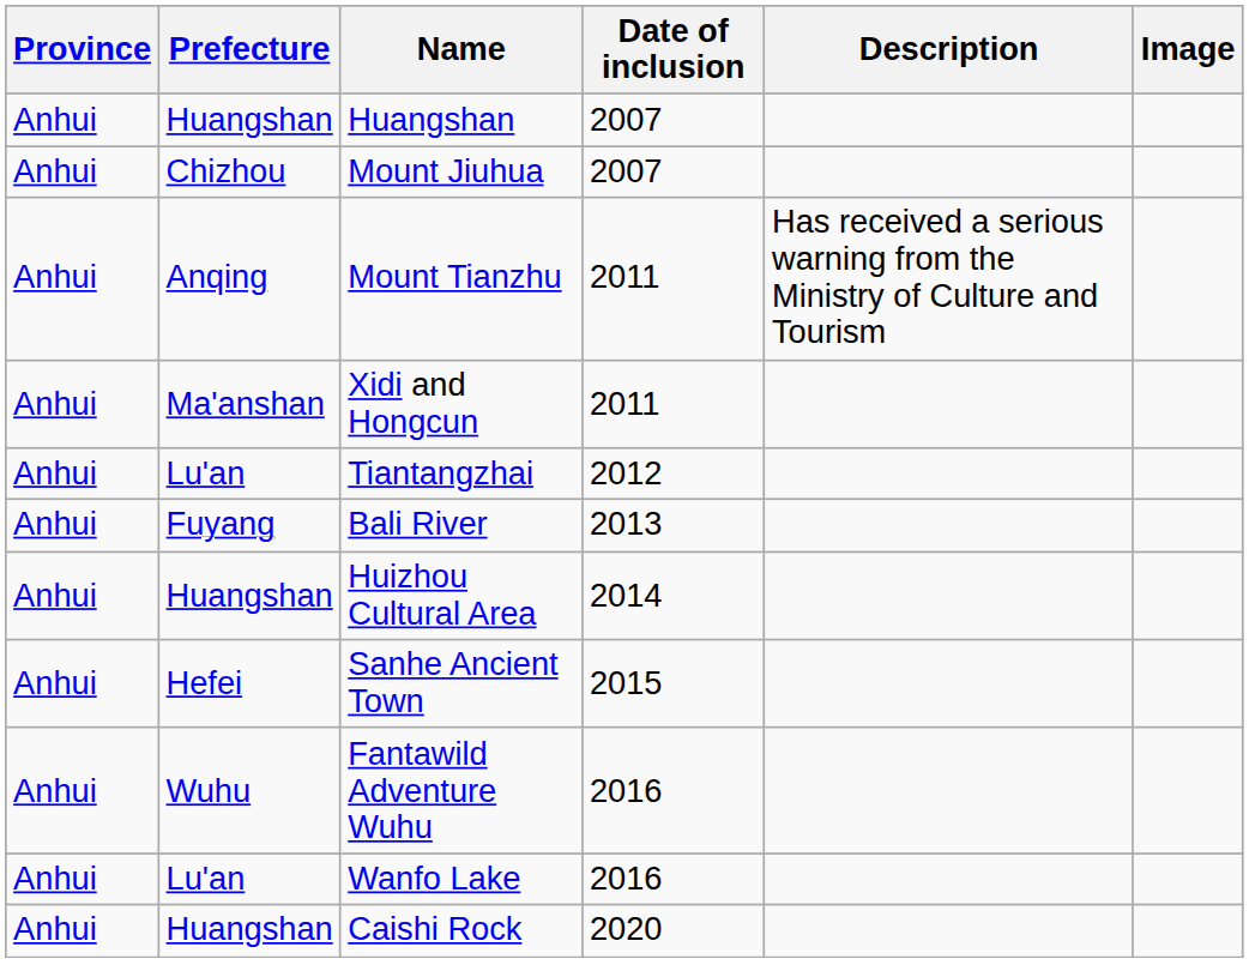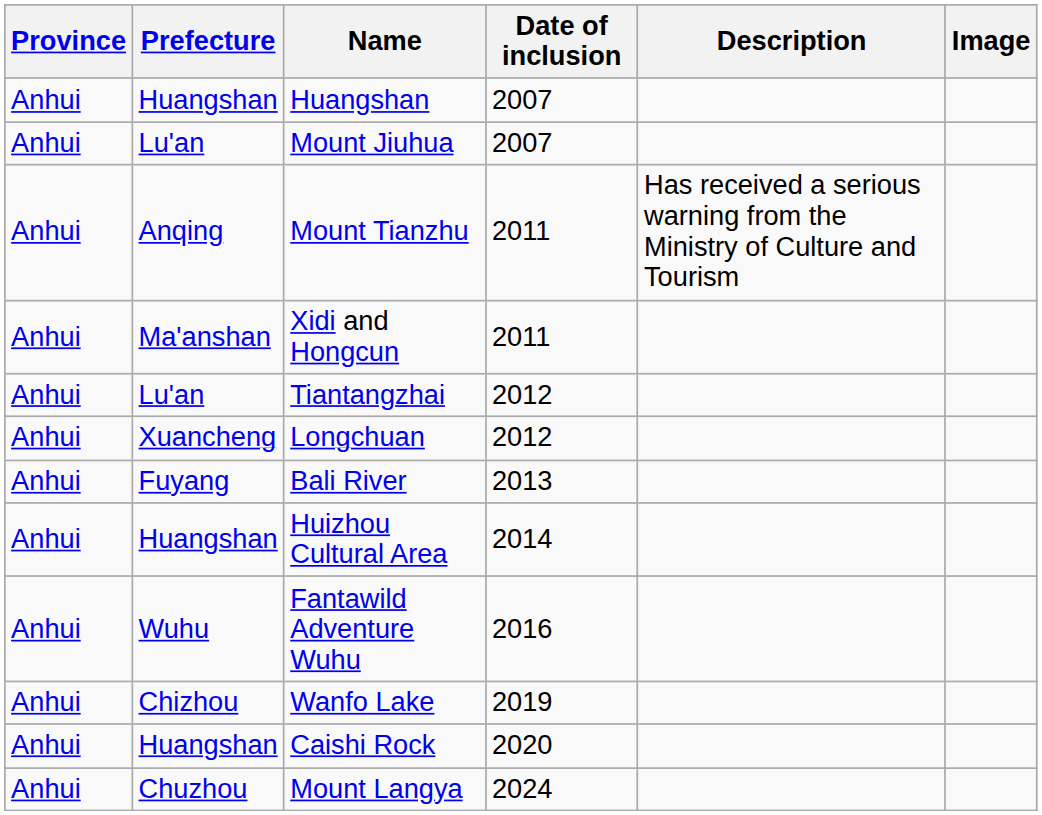Mount Jiuhua | Prefecture: Chizhou -> Lu'an
+ row: Anhui | Xuancheng | Longchuan | 2012
- row: Anhui | Hefei | Sanhe Ancient Town | 2015
Wanfo Lake | Prefecture: Lu'an -> Chizhou
Wanfo Lake | Date of inclusion: 2016 -> 2019
+ row: Anhui | Chuzhou | Mount Langya | 2024
